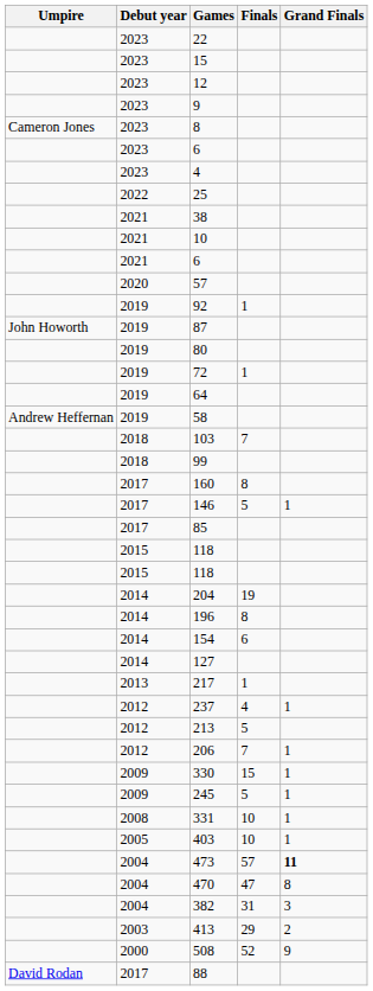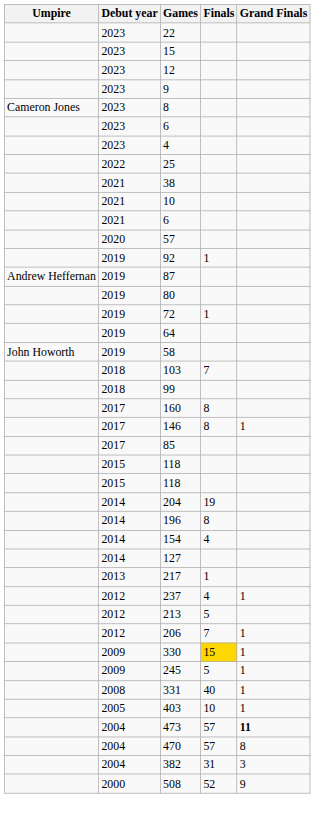87 | Umpire: John Howorth -> Andrew Heffernan
58 | Umpire: Andrew Heffernan -> John Howorth
146 | Finals: 5 -> 8
154 | Finals: 6 -> 4
330 | Finals: no background -> gold background
331 | Finals: 10 -> 40
470 | Finals: 47 -> 57
- row: 2003 | 413 | 29 | 2
- row: David Rodan | 2017 | 88
